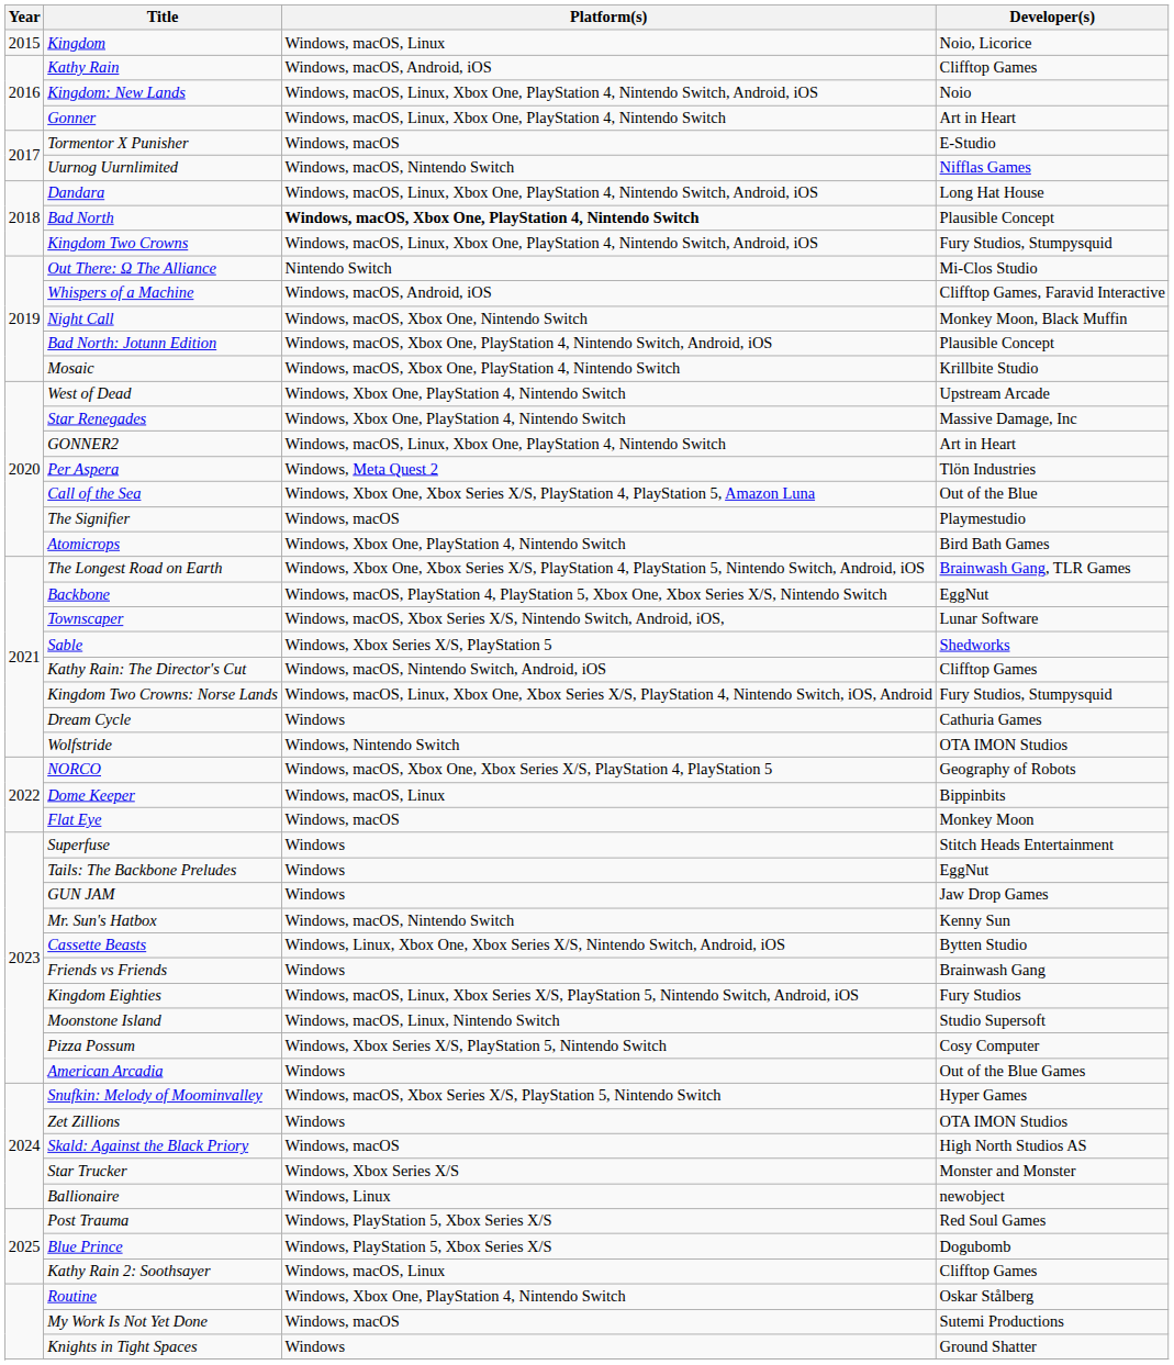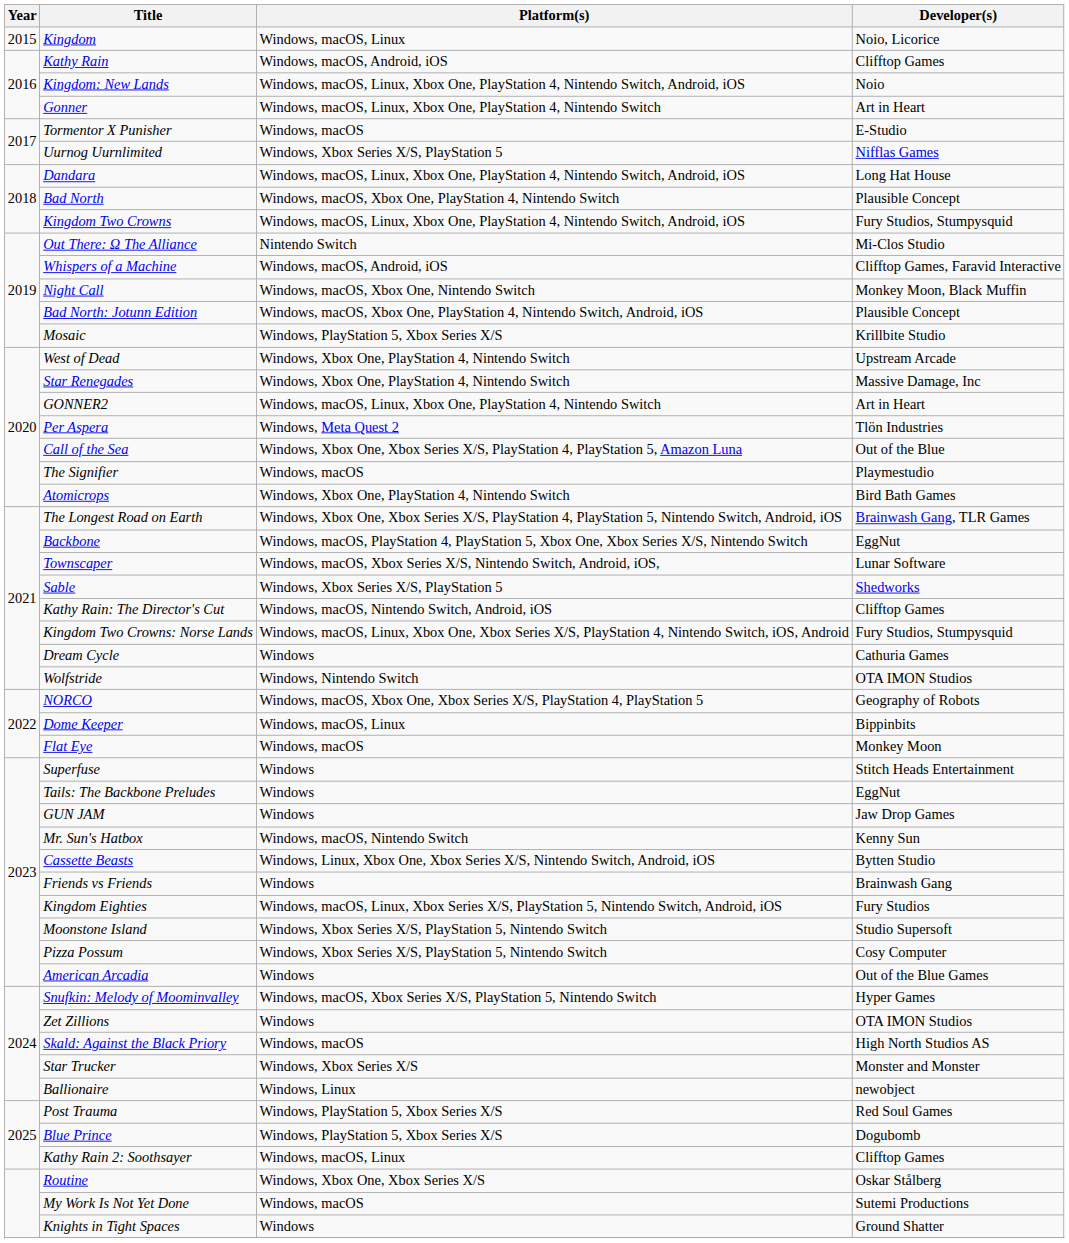Uurnog Uurnlimited | Platform(s): Windows, macOS, Nintendo Switch -> Windows, Xbox Series X/S, PlayStation 5
Bad North | Platform(s): bold -> normal
Mosaic | Platform(s): Windows, macOS, Xbox One, PlayStation 4, Nintendo Switch -> Windows, PlayStation 5, Xbox Series X/S
Moonstone Island | Platform(s): Windows, macOS, Linux, Nintendo Switch -> Windows, Xbox Series X/S, PlayStation 5, Nintendo Switch
Routine | Platform(s): Windows, Xbox One, PlayStation 4, Nintendo Switch -> Windows, Xbox One, Xbox Series X/S
